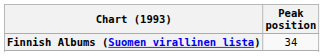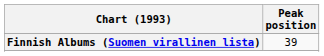Finnish Albums (Suomen virallinen lista) | Peak position: 34 -> 39
